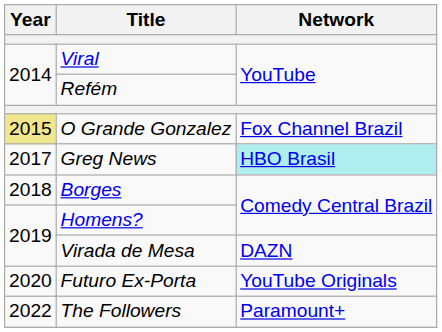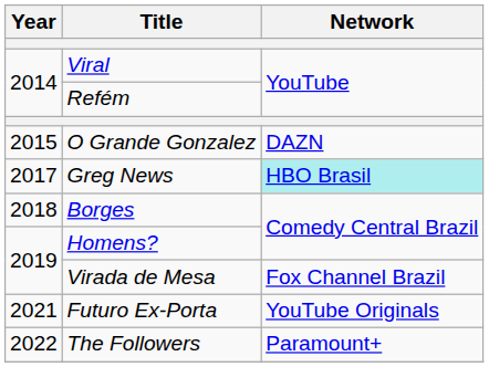O Grande Gonzalez | Year: khaki background -> no background
O Grande Gonzalez | Network: Fox Channel Brazil -> DAZN
Virada de Mesa | Network: DAZN -> Fox Channel Brazil
Futuro Ex-Porta | Year: 2020 -> 2021
